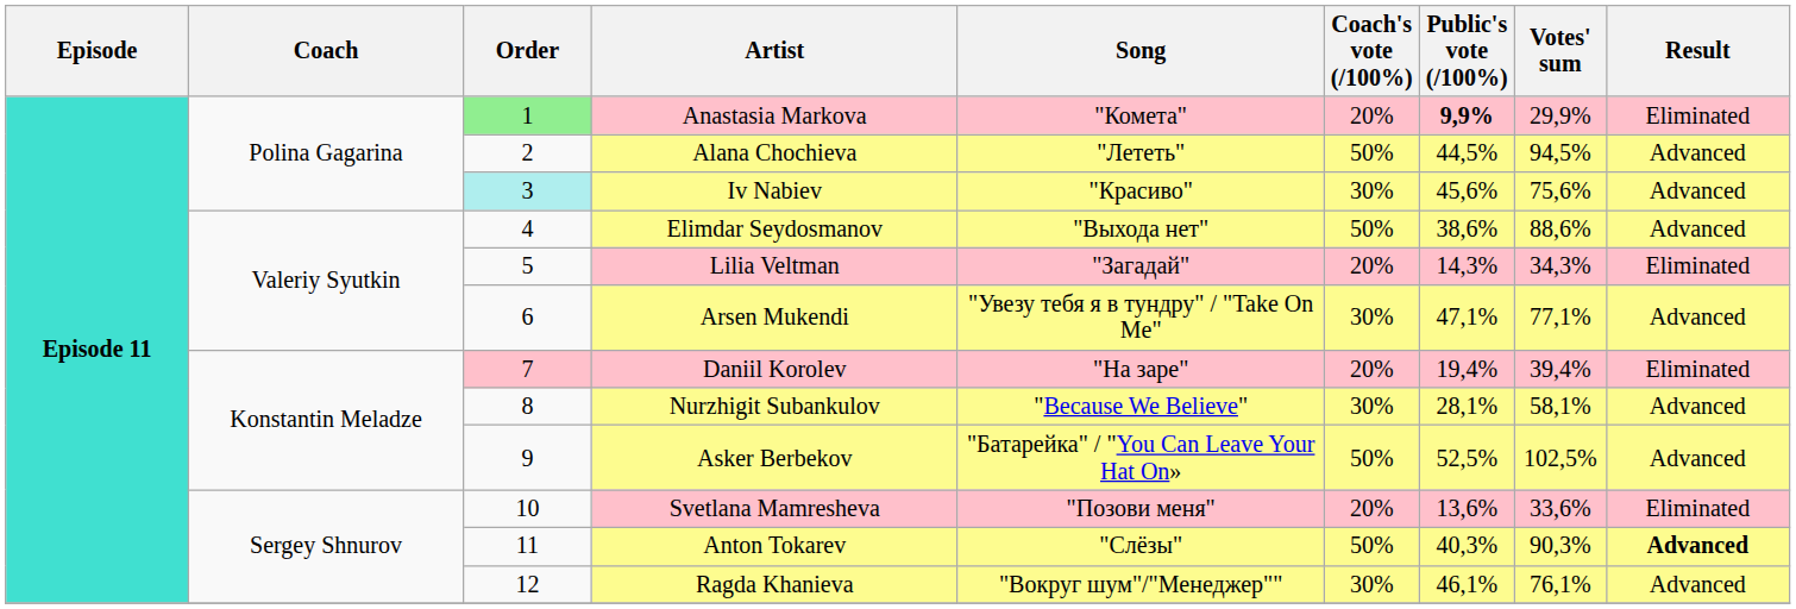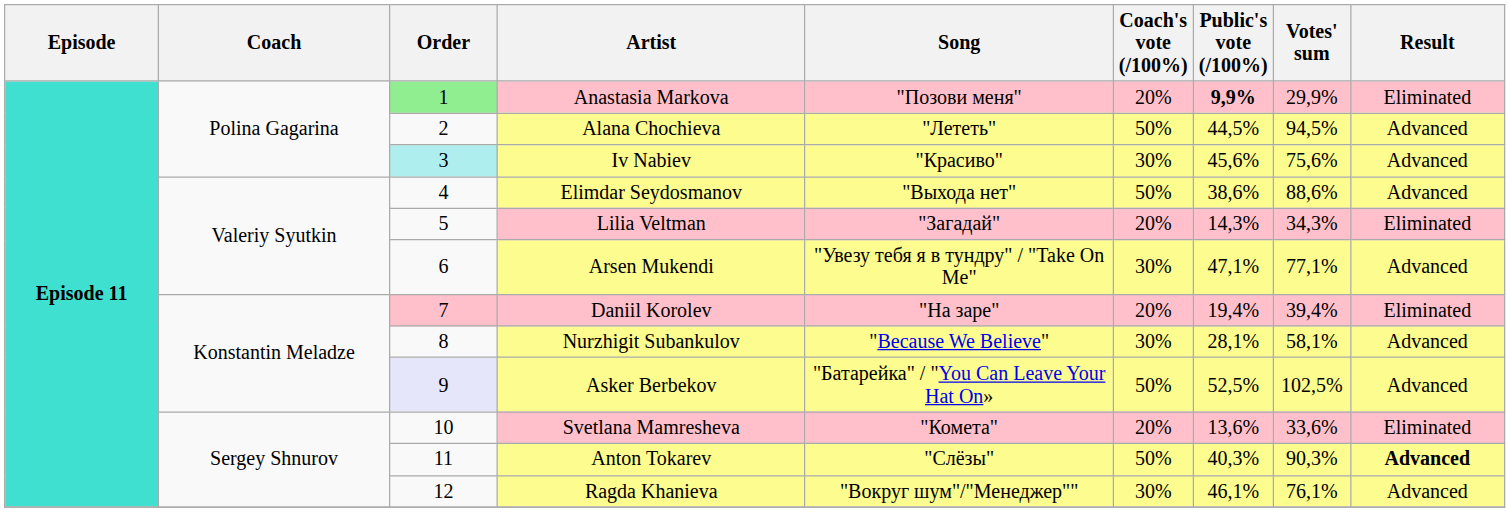Anastasia Markova | Song: "Комета" -> "Позови меня"
Asker Berbekov | Order: no background -> lavender background
Svetlana Mamresheva | Song: "Позови меня" -> "Комета"
